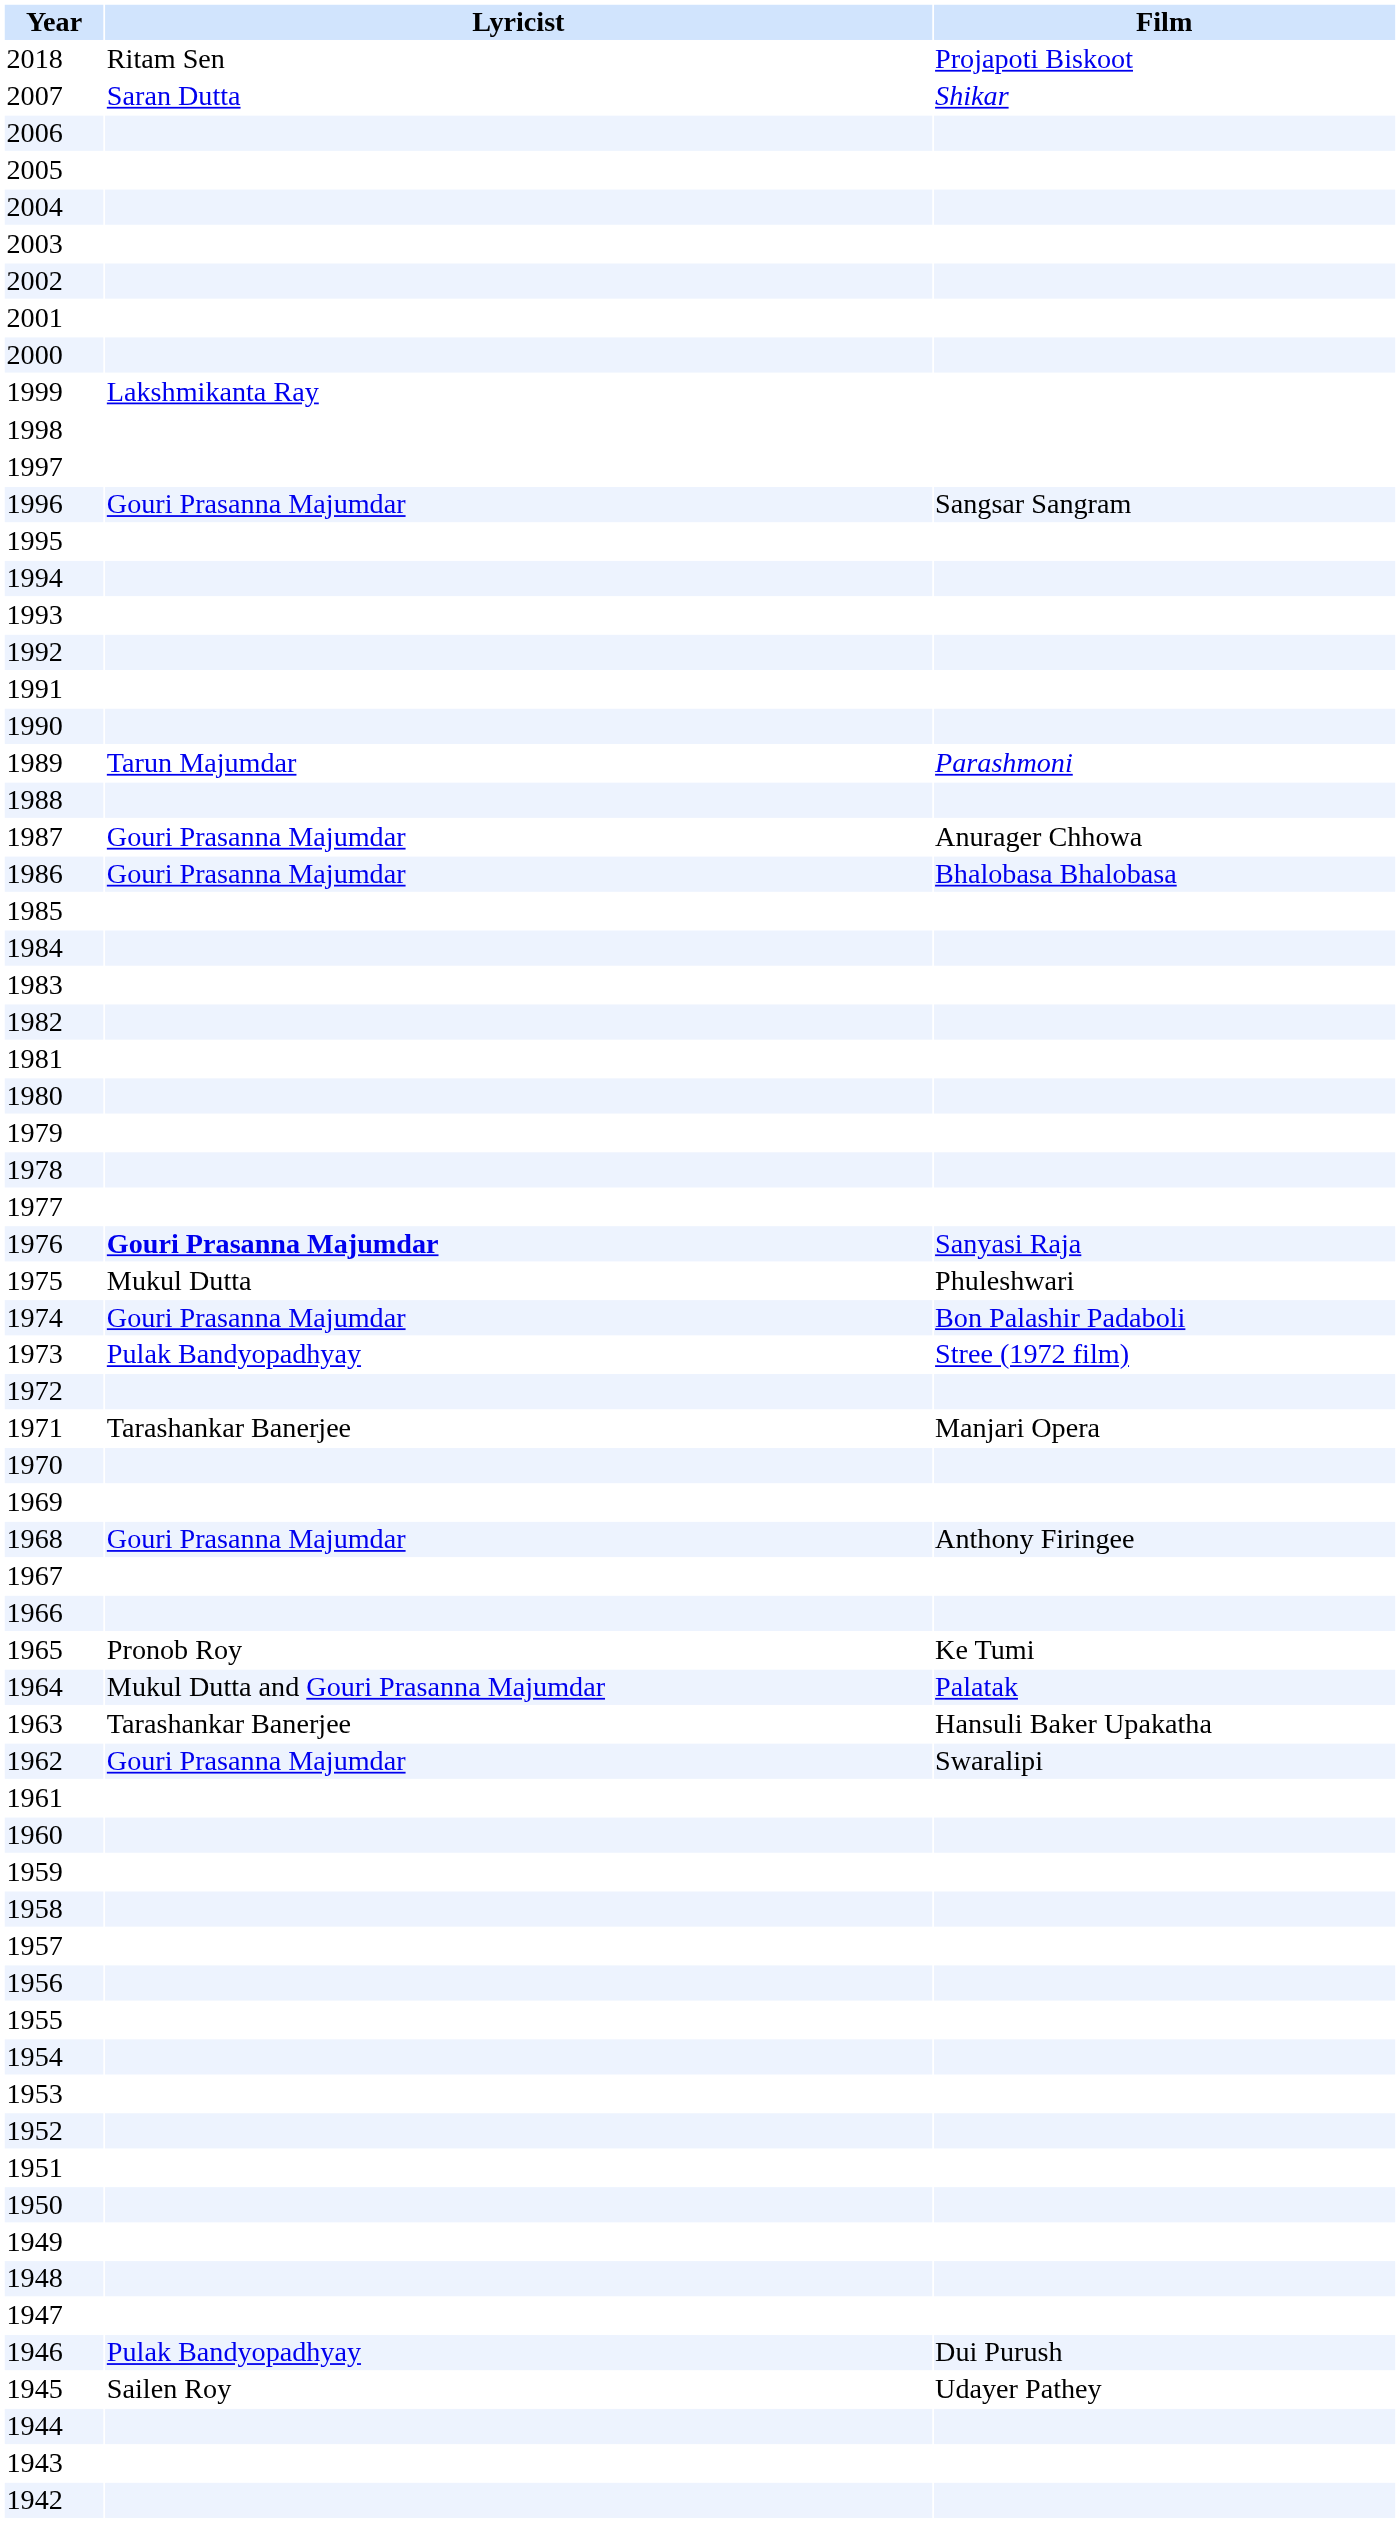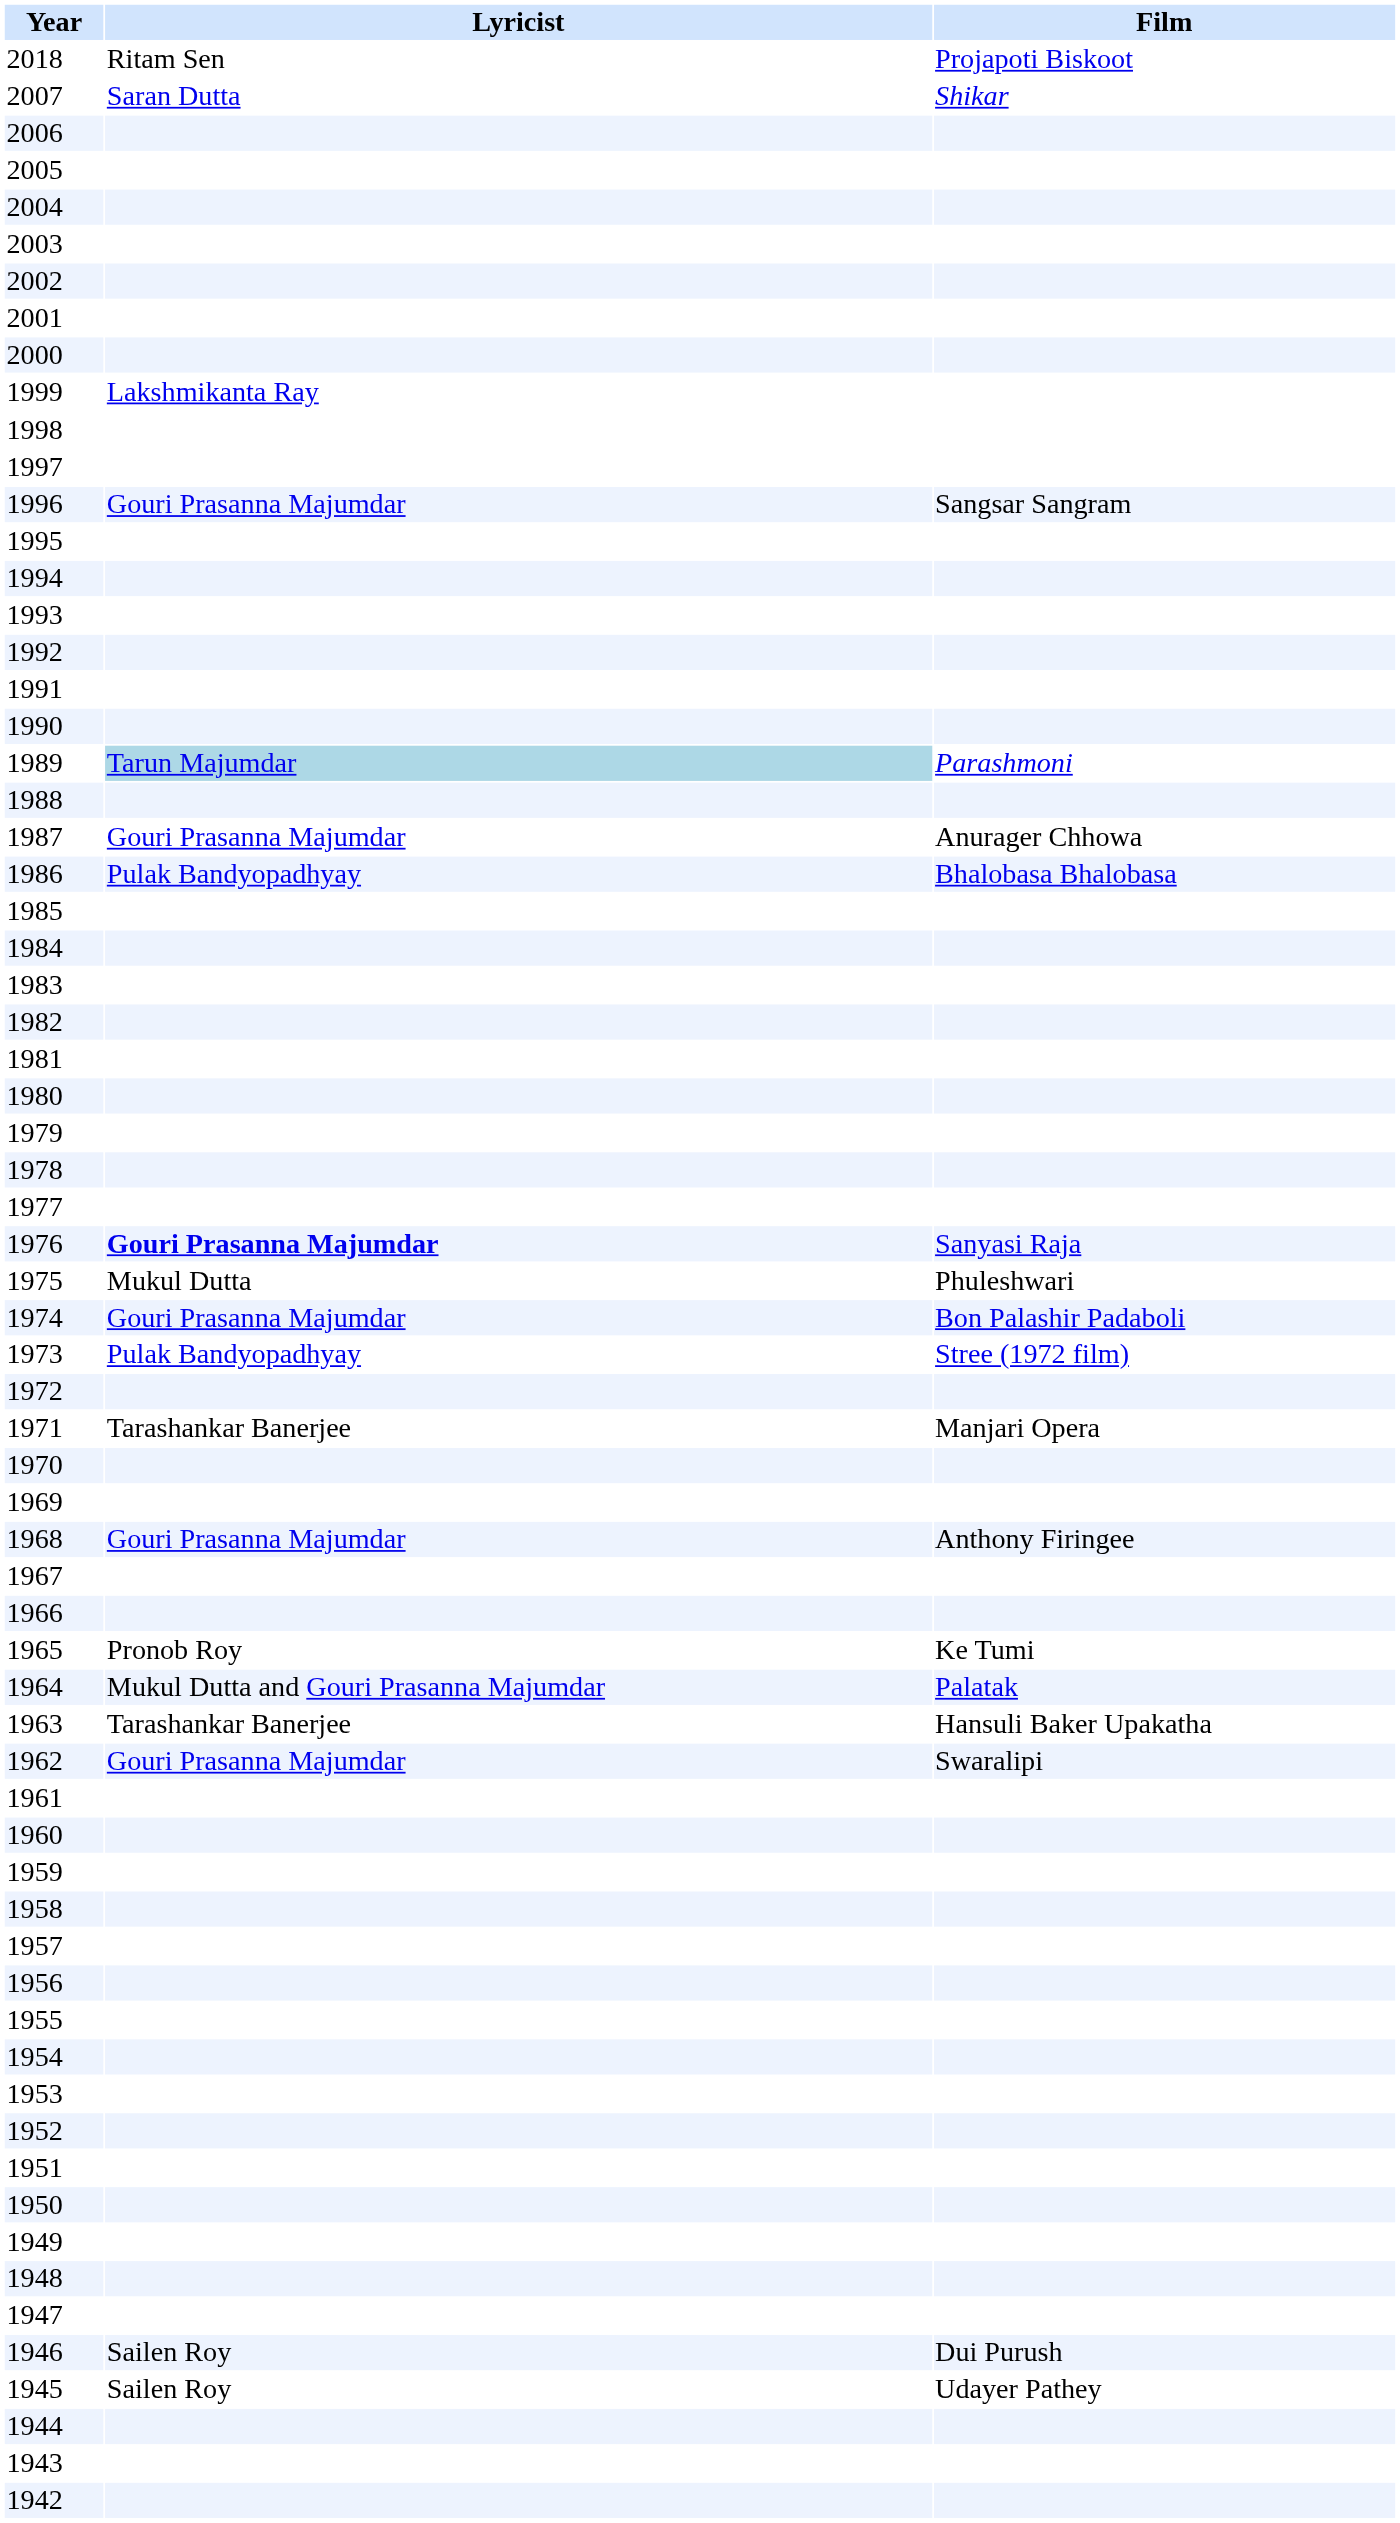1989 | Lyricist: no background -> lightblue background
1986 | Lyricist: Gouri Prasanna Majumdar -> Pulak Bandyopadhyay
1946 | Lyricist: Pulak Bandyopadhyay -> Sailen Roy
